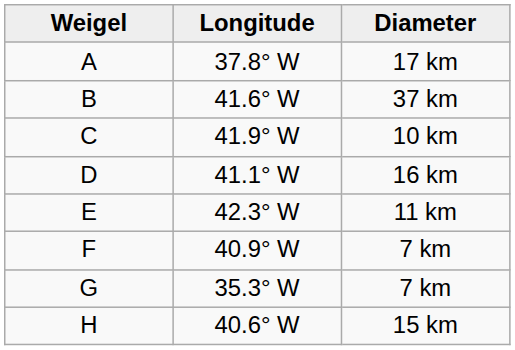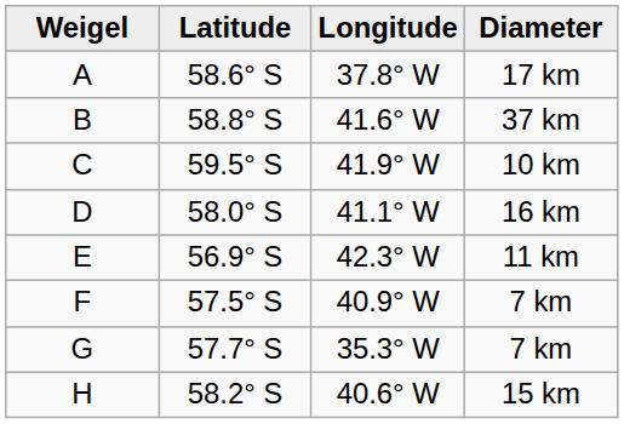+ column: Latitude | 58.6° S | 58.8° S | 59.5° S | 58.0° S | 56.9° S | 57.5° S | 57.7° S | 58.2° S
